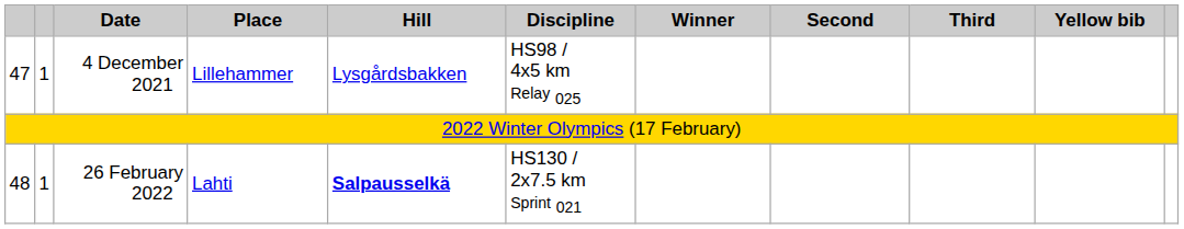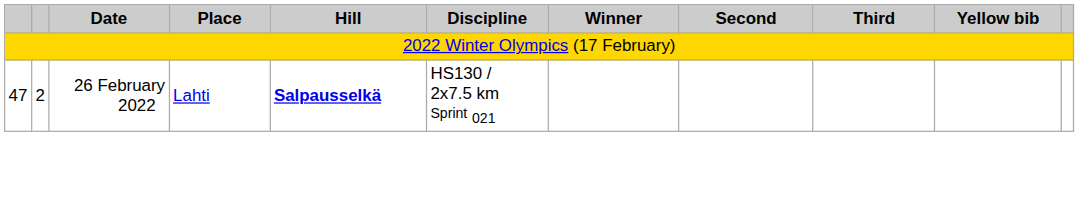- row: 47 | 1 | 4 December 2021 | Lillehammer | Lysgårdsbakken | HS98 / 4x5 km Relay 025
26 February 2022 | column 1: 48 -> 47
26 February 2022 | column 2: 1 -> 2
